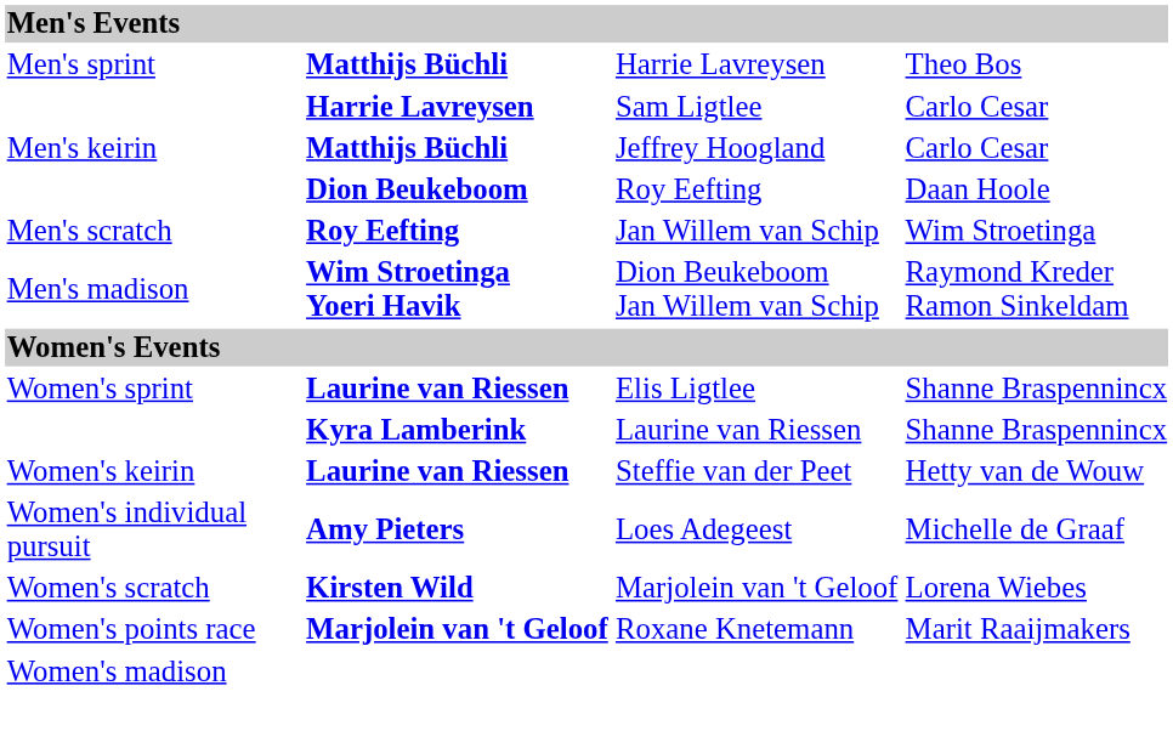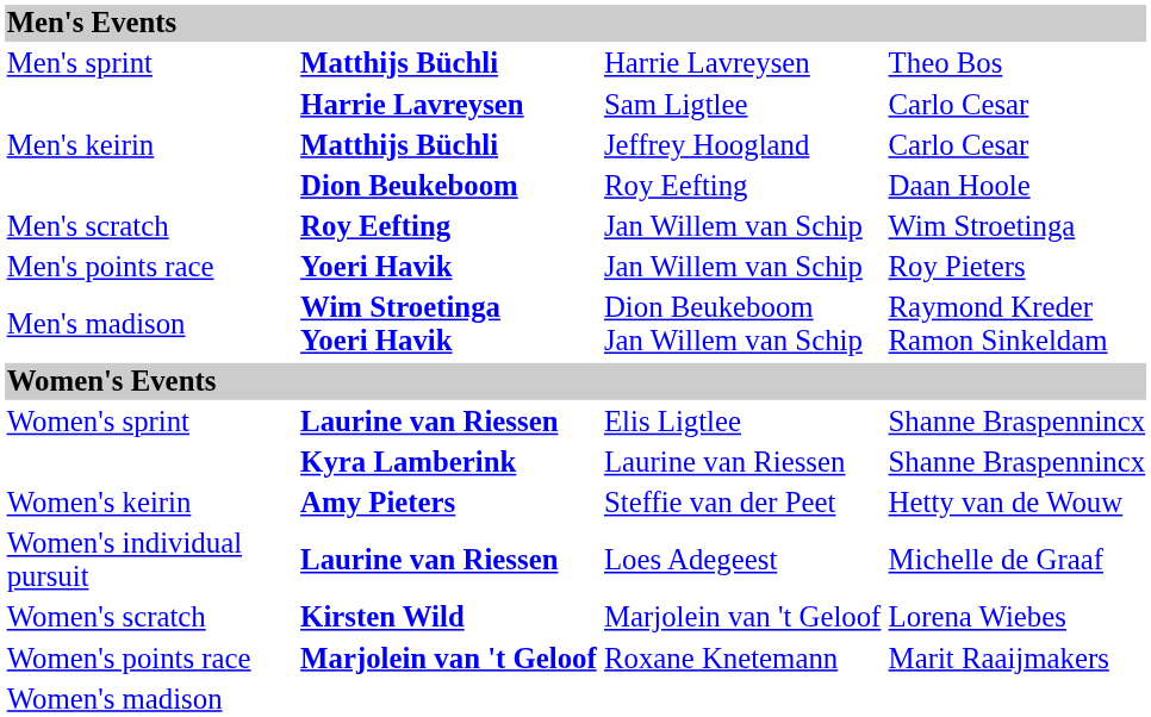+ row: Men's points race | Yoeri Havik | Jan Willem van Schip | Roy Pieters
Steffie van der Peet | column 2: Laurine van Riessen -> Amy Pieters
Loes Adegeest | column 2: Amy Pieters -> Laurine van Riessen
